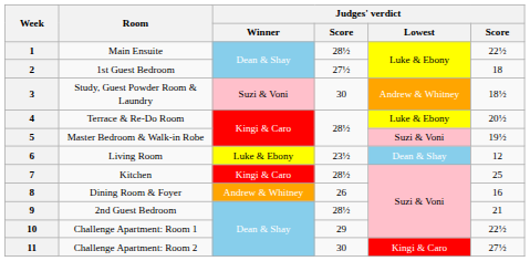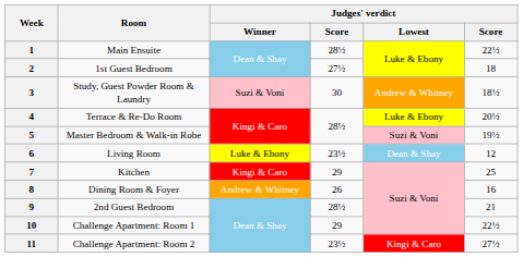7 | column 4: 28½ -> 29
11 | column 4: 30 -> 23½
